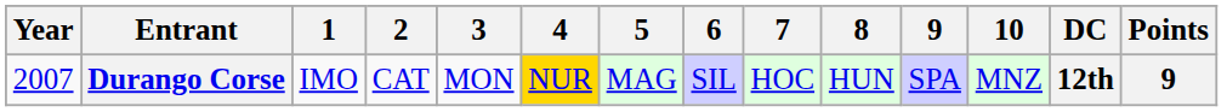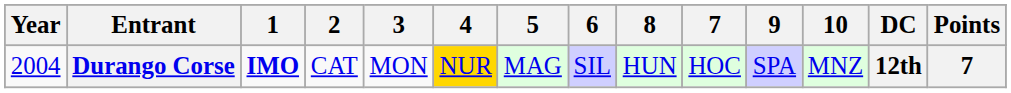columns swapped: 7 <-> 8
Durango Corse | Year: 2007 -> 2004
Durango Corse | 1: normal -> bold
Durango Corse | Points: 9 -> 7
